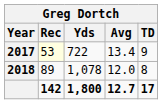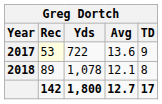2017 | Avg: 13.4 -> 13.6
2018 | Avg: 12.0 -> 12.1
